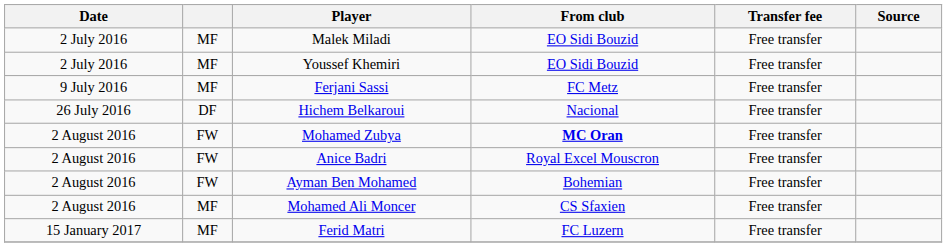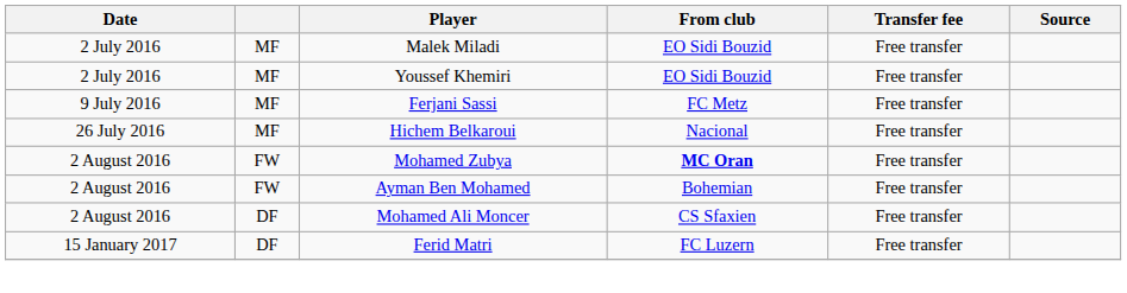Hichem Belkaroui | column 2: DF -> MF
- row: 2 August 2016 | FW | Anice Badri | Royal Excel Mouscron | Free transfer
Mohamed Ali Moncer | column 2: MF -> DF
Ferid Matri | column 2: MF -> DF
